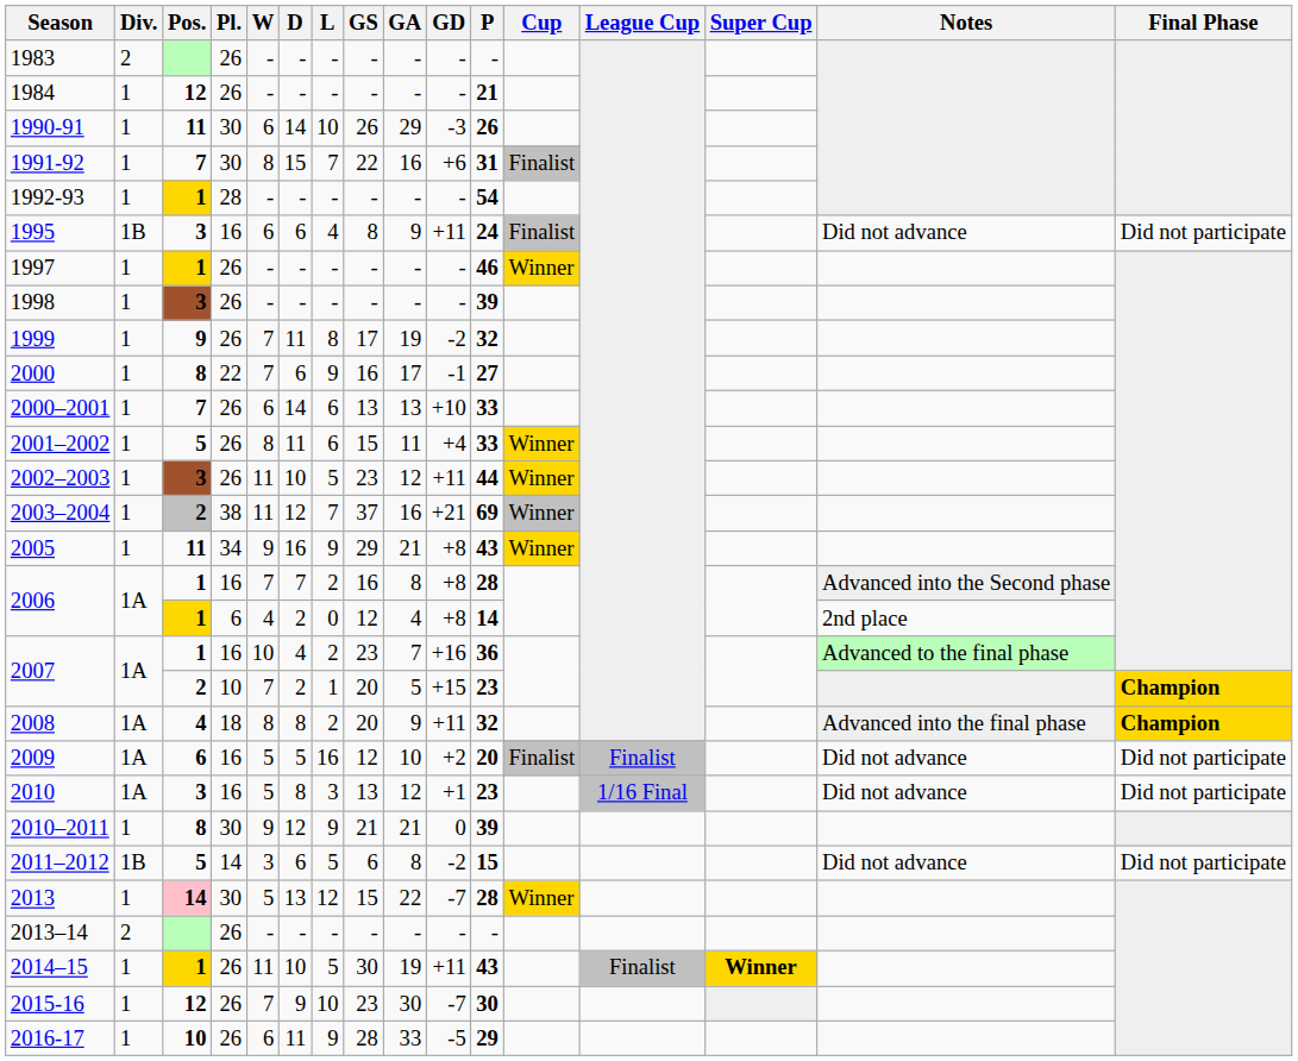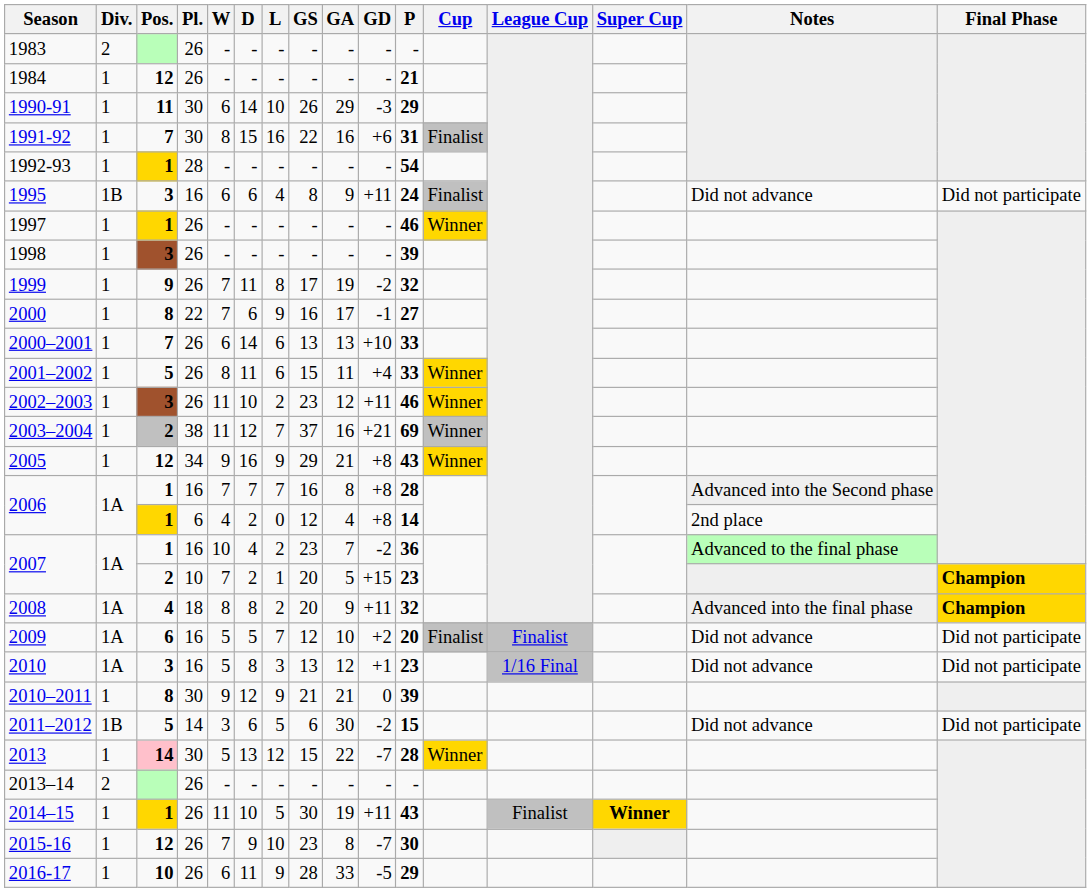1990-91 | P: 26 -> 29
1991-92 | L: 7 -> 16
2002–2003 | L: 5 -> 2
2002–2003 | P: 44 -> 46
2005 | Pos.: 11 -> 12
2006 / 16 | L: 2 -> 7
2007 / 16 | GD: +16 -> -2
2009 | L: 16 -> 7
2011–2012 | GA: 8 -> 30
2015-16 | GA: 30 -> 8
